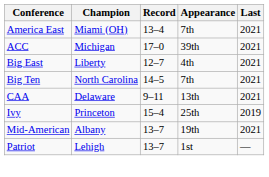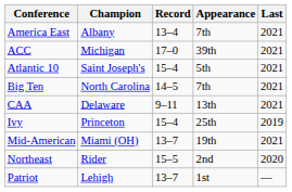America East | Champion: Miami (OH) -> Albany
+ row: Atlantic 10 | Saint Joseph's | 15–4 | 5th | 2021
- row: Big East | Liberty | 12–7 | 4th | 2021
Mid-American | Champion: Albany -> Miami (OH)
+ row: Northeast | Rider | 15–5 | 2nd | 2020
